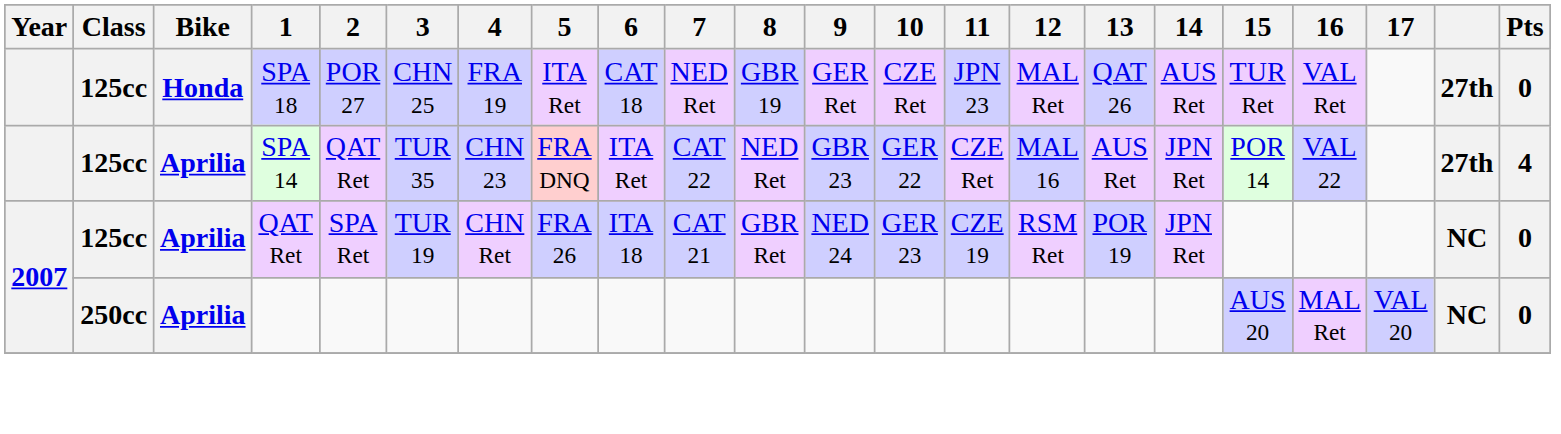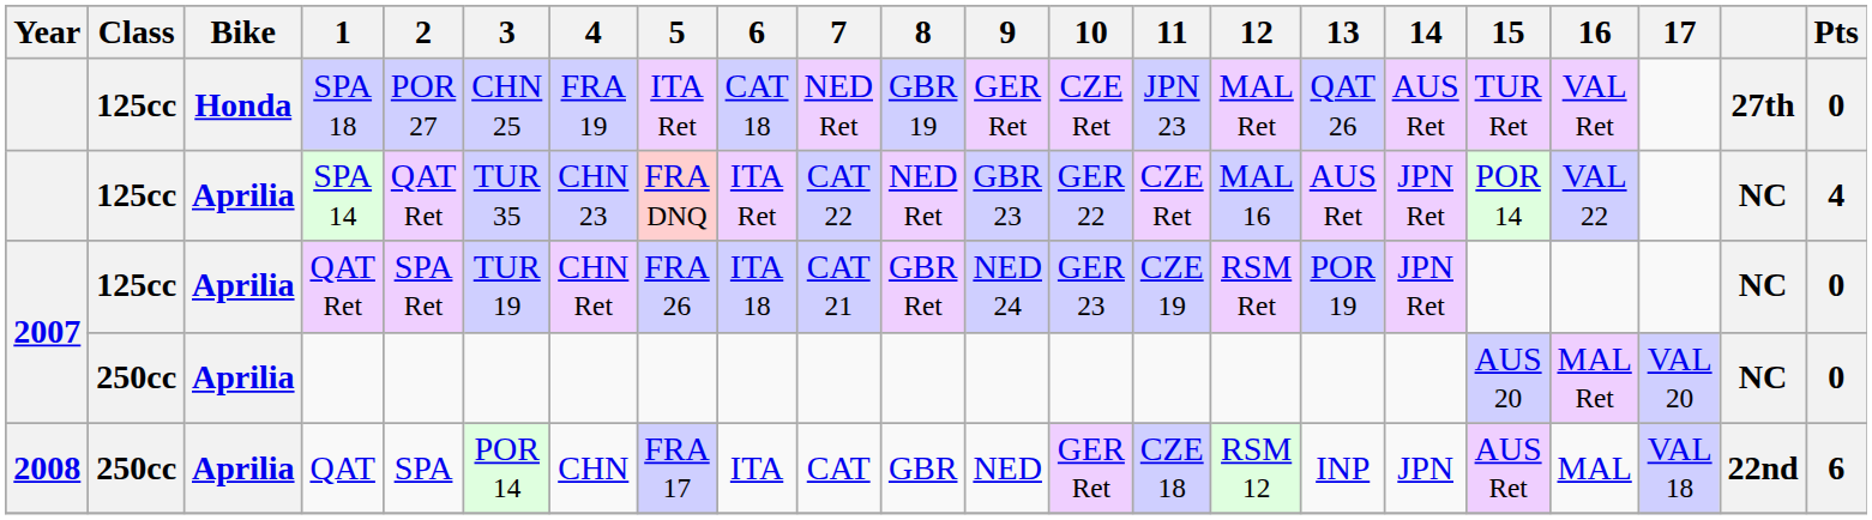SPA 14 | column 21: 27th -> NC
+ row: 2008 | 250cc | Aprilia | QAT | SPA | POR 14 | CHN | FRA 17 | ITA | CAT | GBR | NED | GER Ret | CZE 18 | RSM 12 | INP | JPN | AUS Ret | MAL | VAL 18 | 22nd | 6
